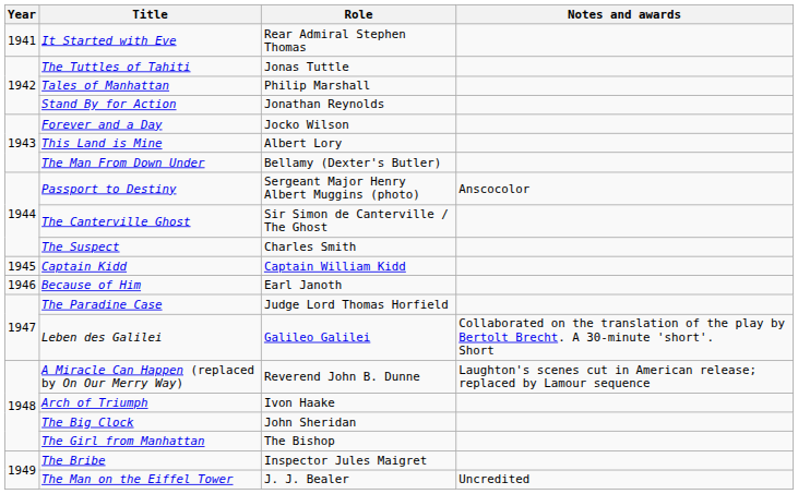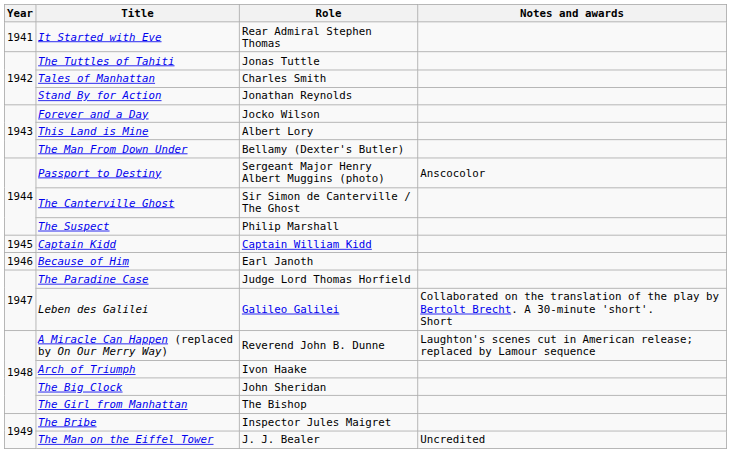Tales of Manhattan | Role: Philip Marshall -> Charles Smith
The Suspect | Role: Charles Smith -> Philip Marshall
